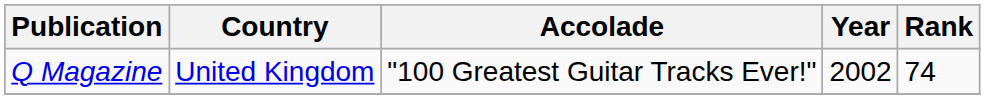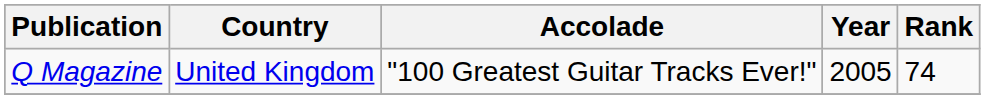Q Magazine | Year: 2002 -> 2005
